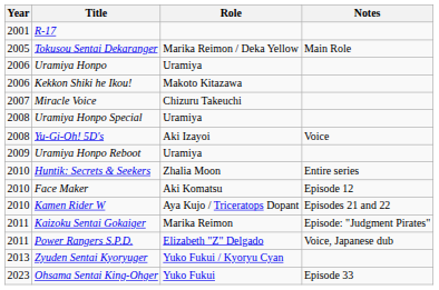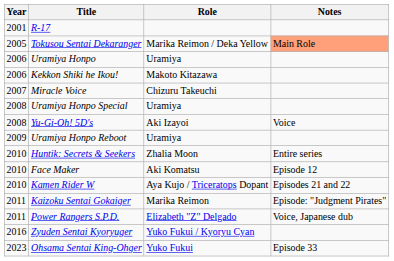Tokusou Sentai Dekaranger | Notes: no background -> lightsalmon background
Zyuden Sentai Kyoryuger | Year: 2013 -> 2016
